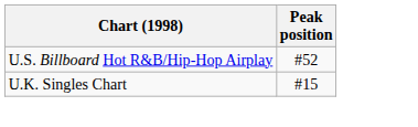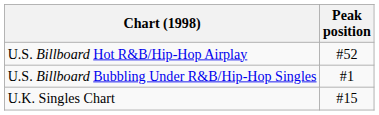+ row: U.S. Billboard Bubbling Under R&B/Hip-Hop Singles | #1
